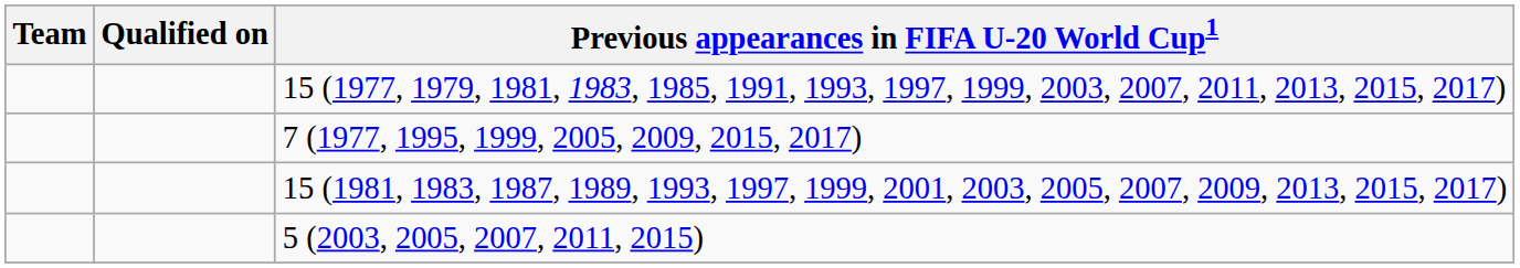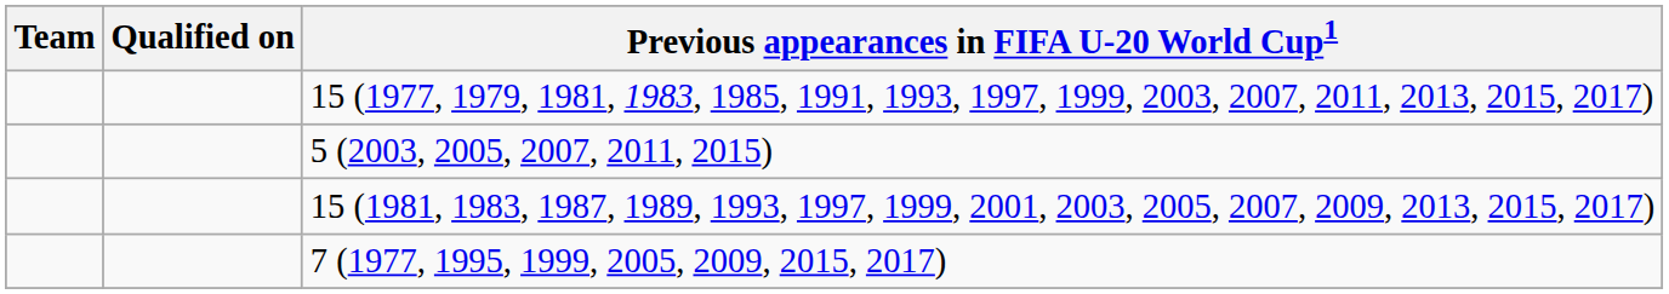rows swapped: 5 (2003, 2005, 2007, 2011, 2015) <-> 7 (1977, 1995, 1999, 2005, 2009, 2015, 2017)
